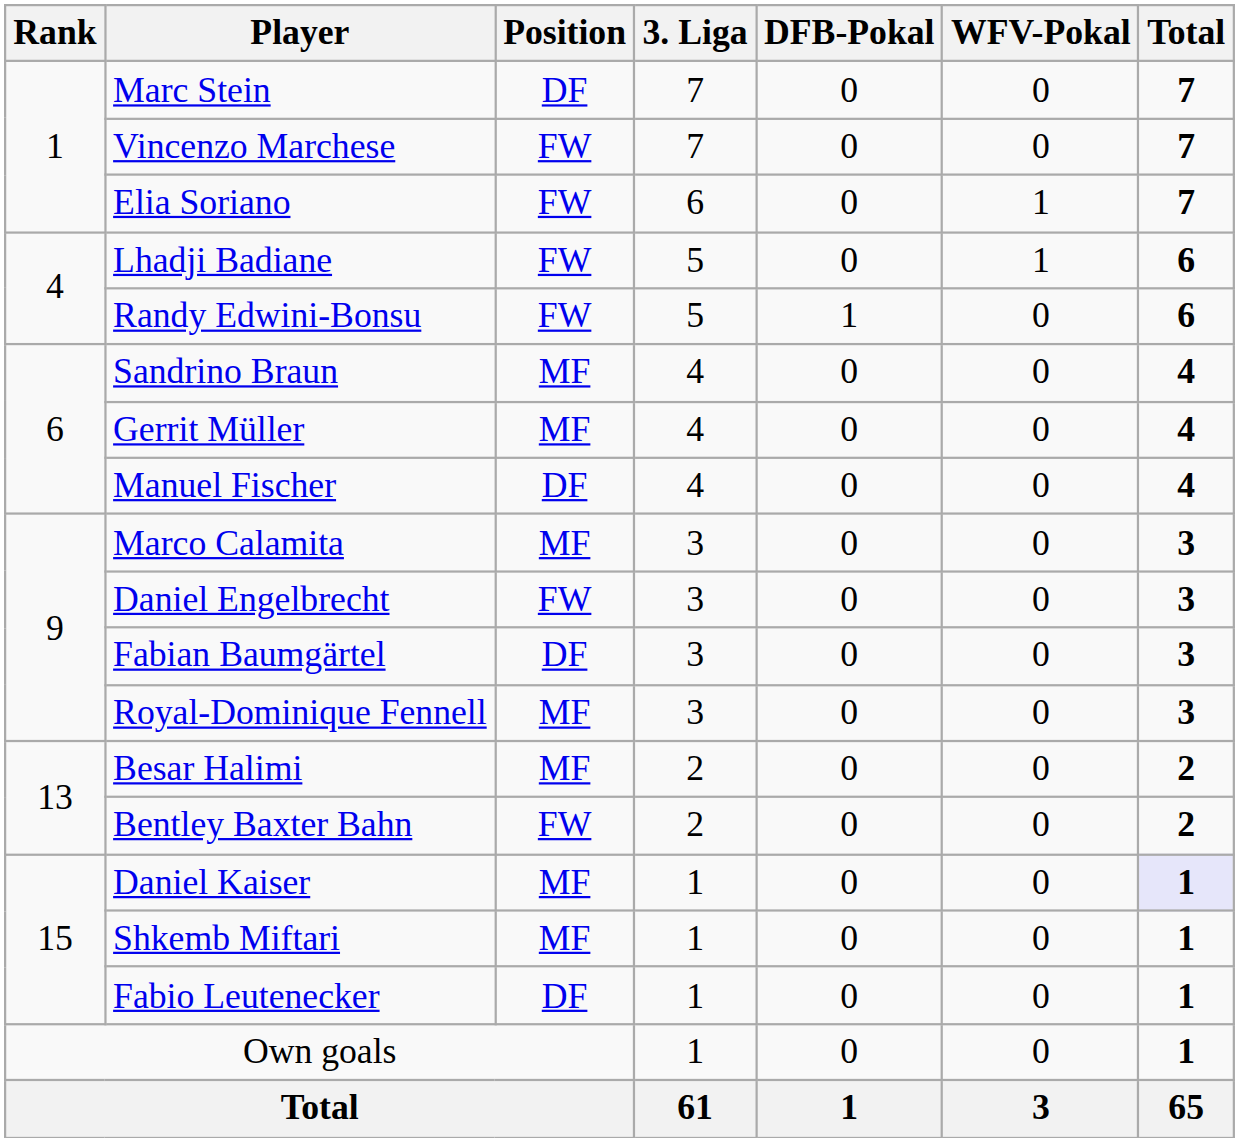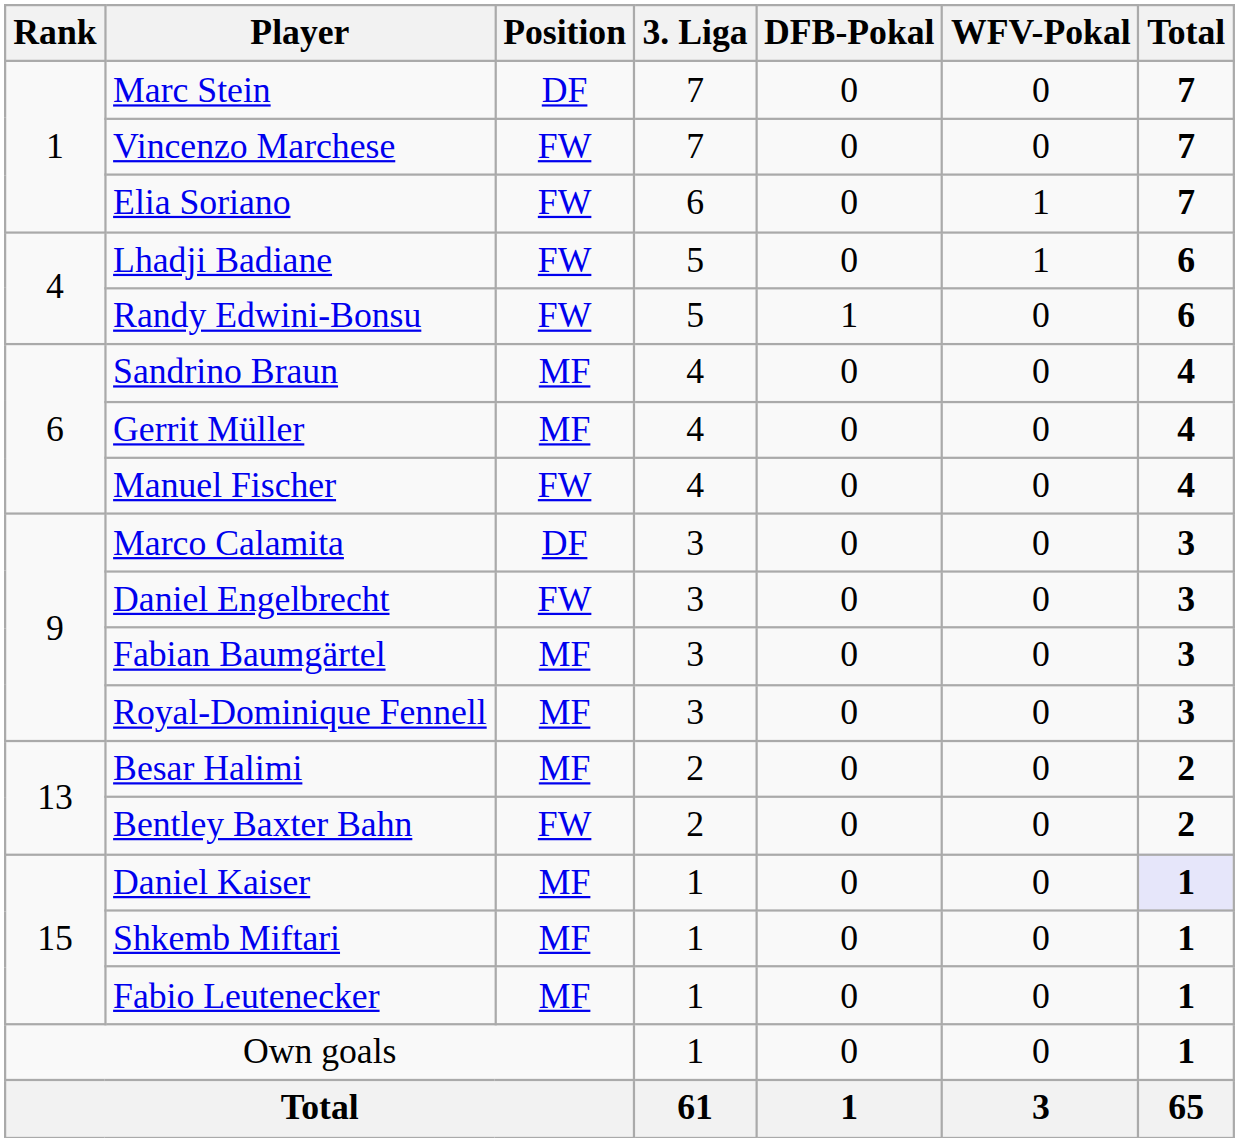Manuel Fischer | Position: DF -> FW
Marco Calamita | Position: MF -> DF
Fabian Baumgärtel | Position: DF -> MF
Fabio Leutenecker | Position: DF -> MF
